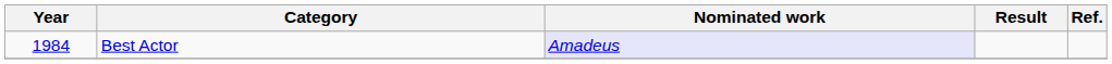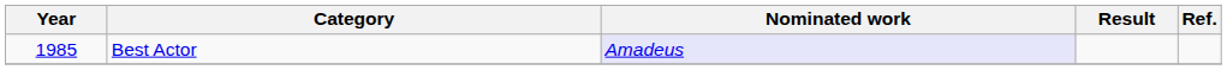Best Actor | Year: 1984 -> 1985
